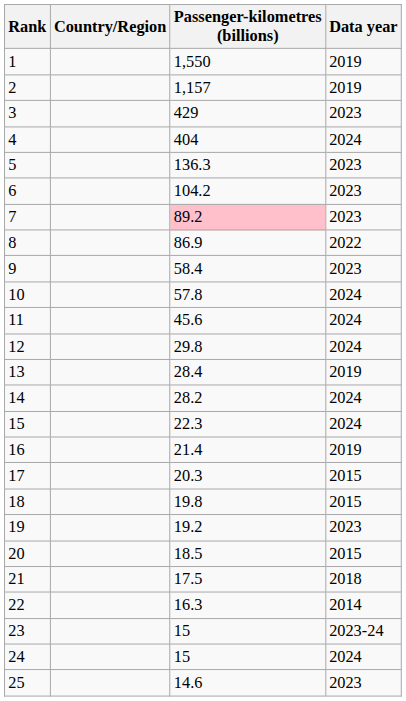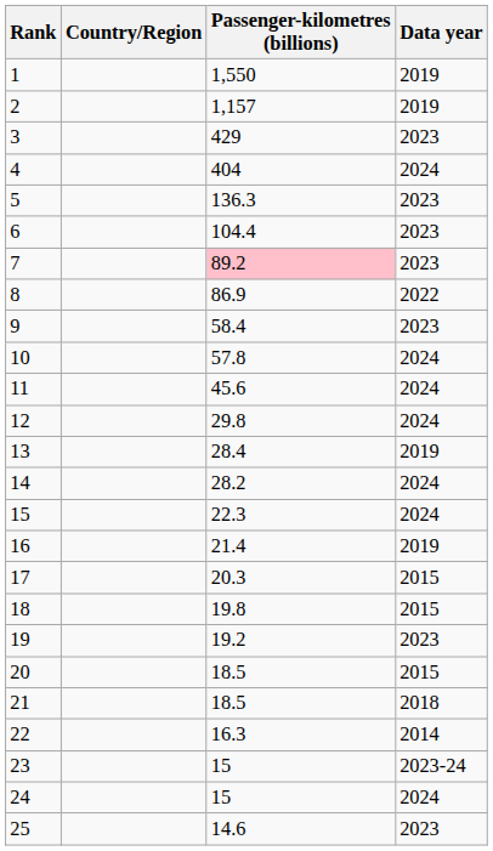6 | Passenger-kilometres (billions): 104.2 -> 104.4
21 | Passenger-kilometres (billions): 17.5 -> 18.5
